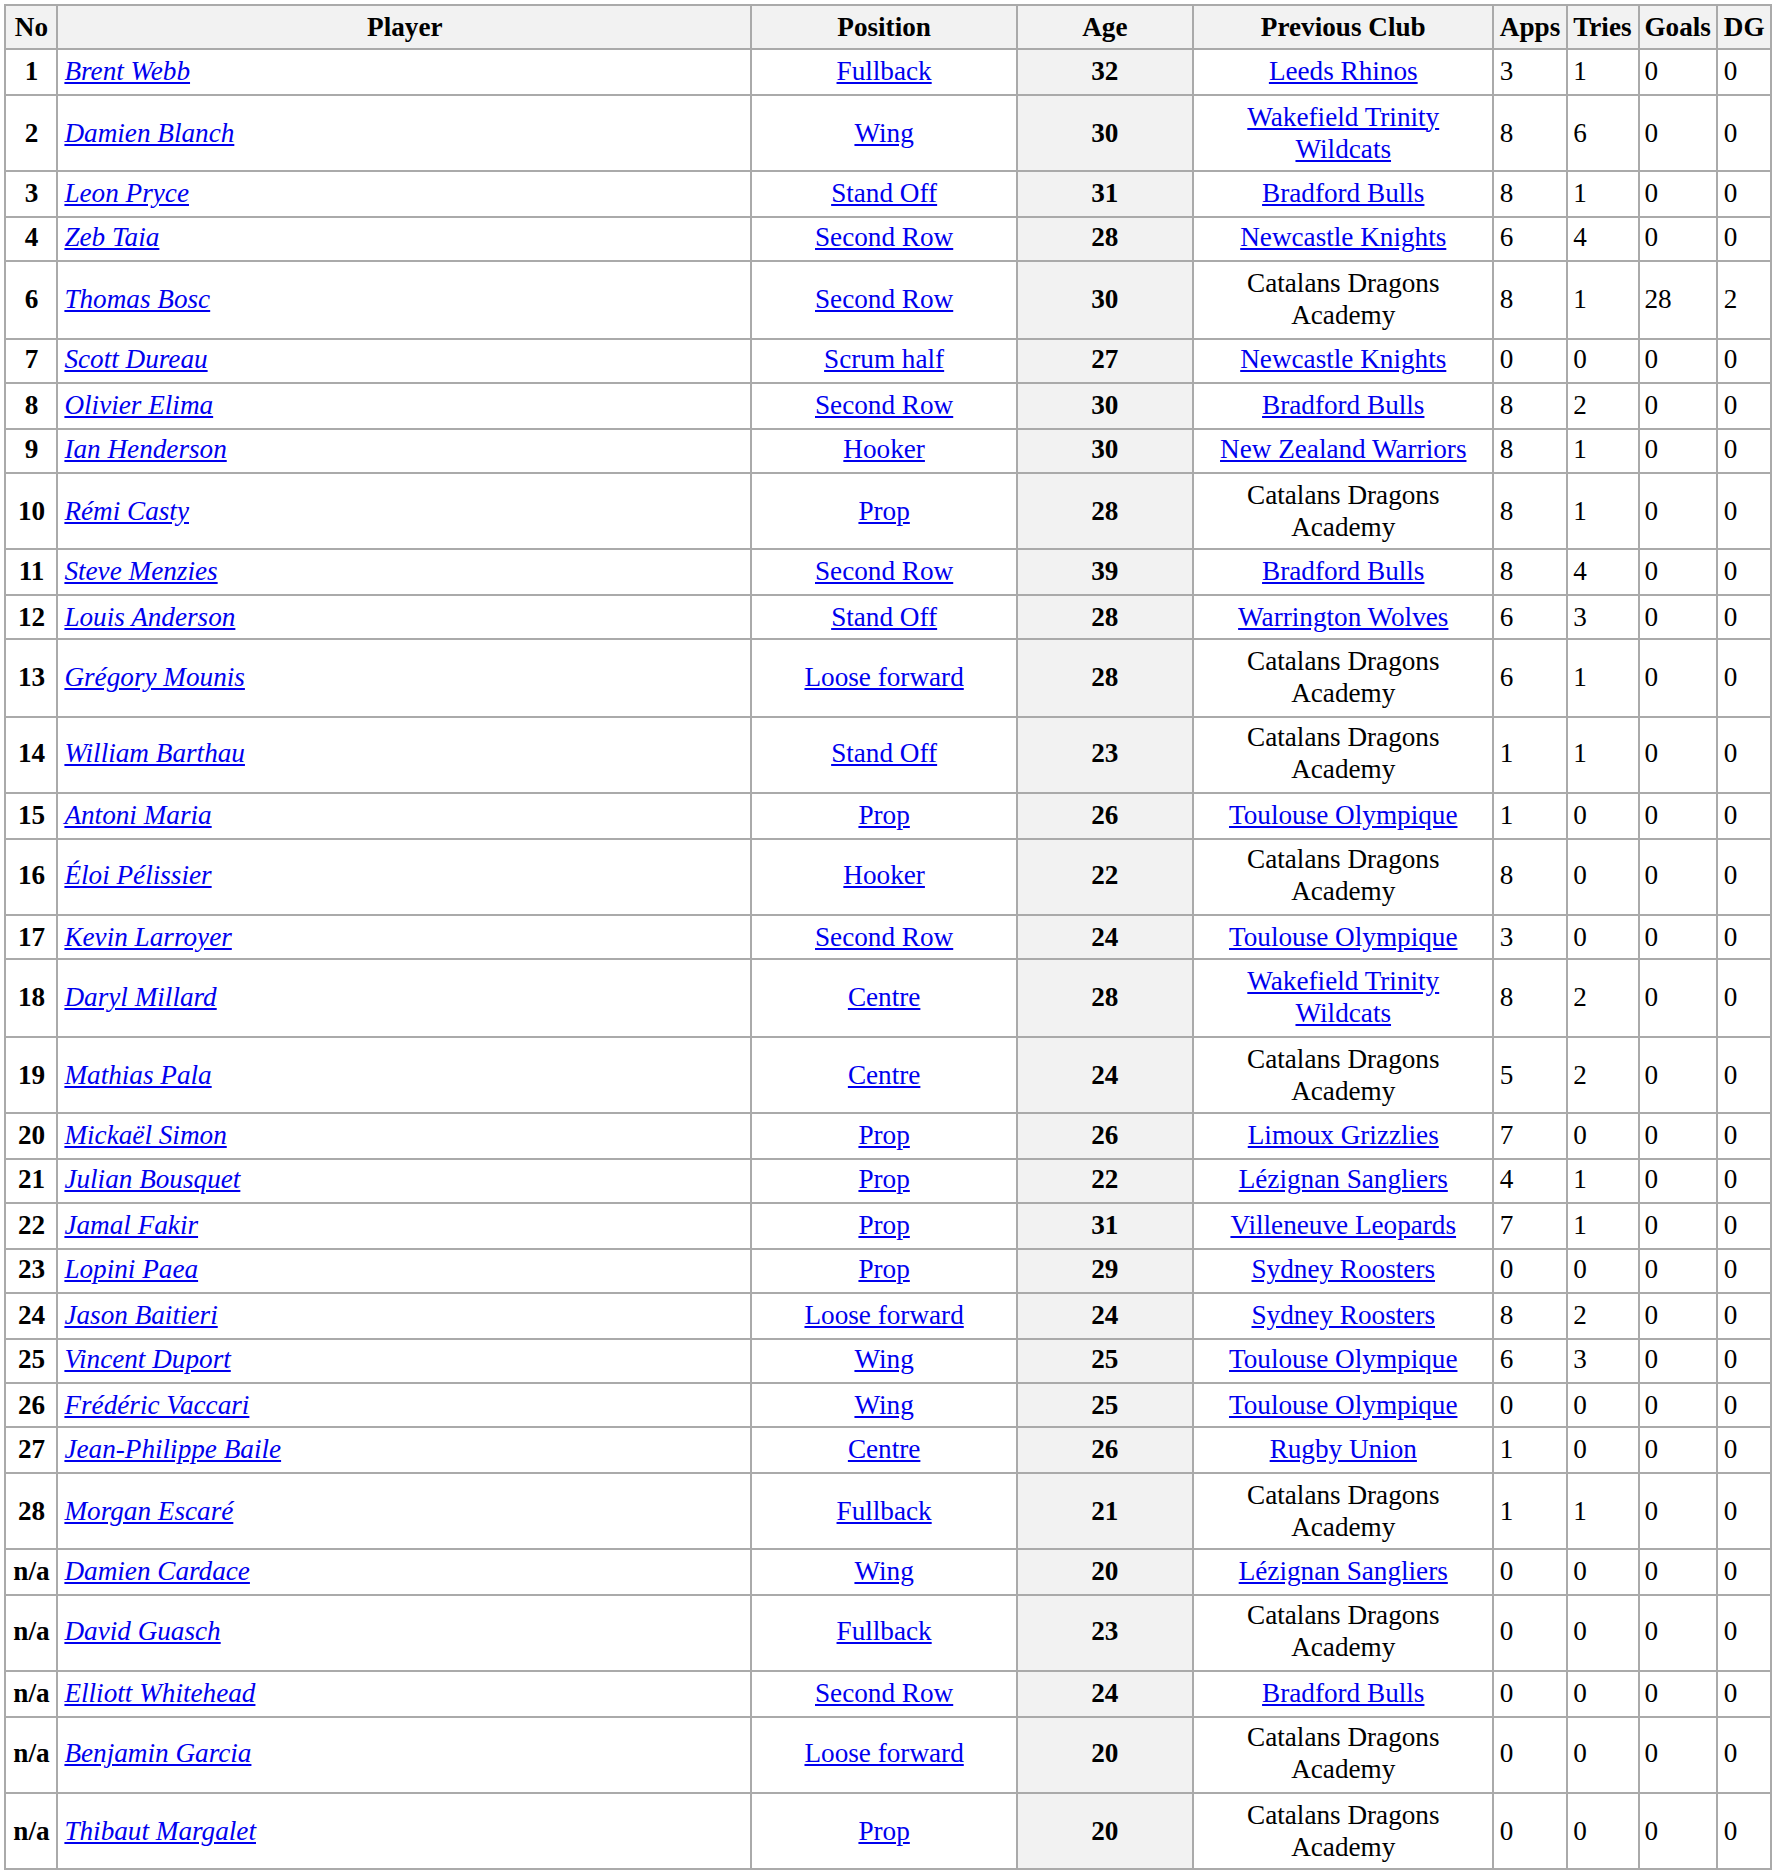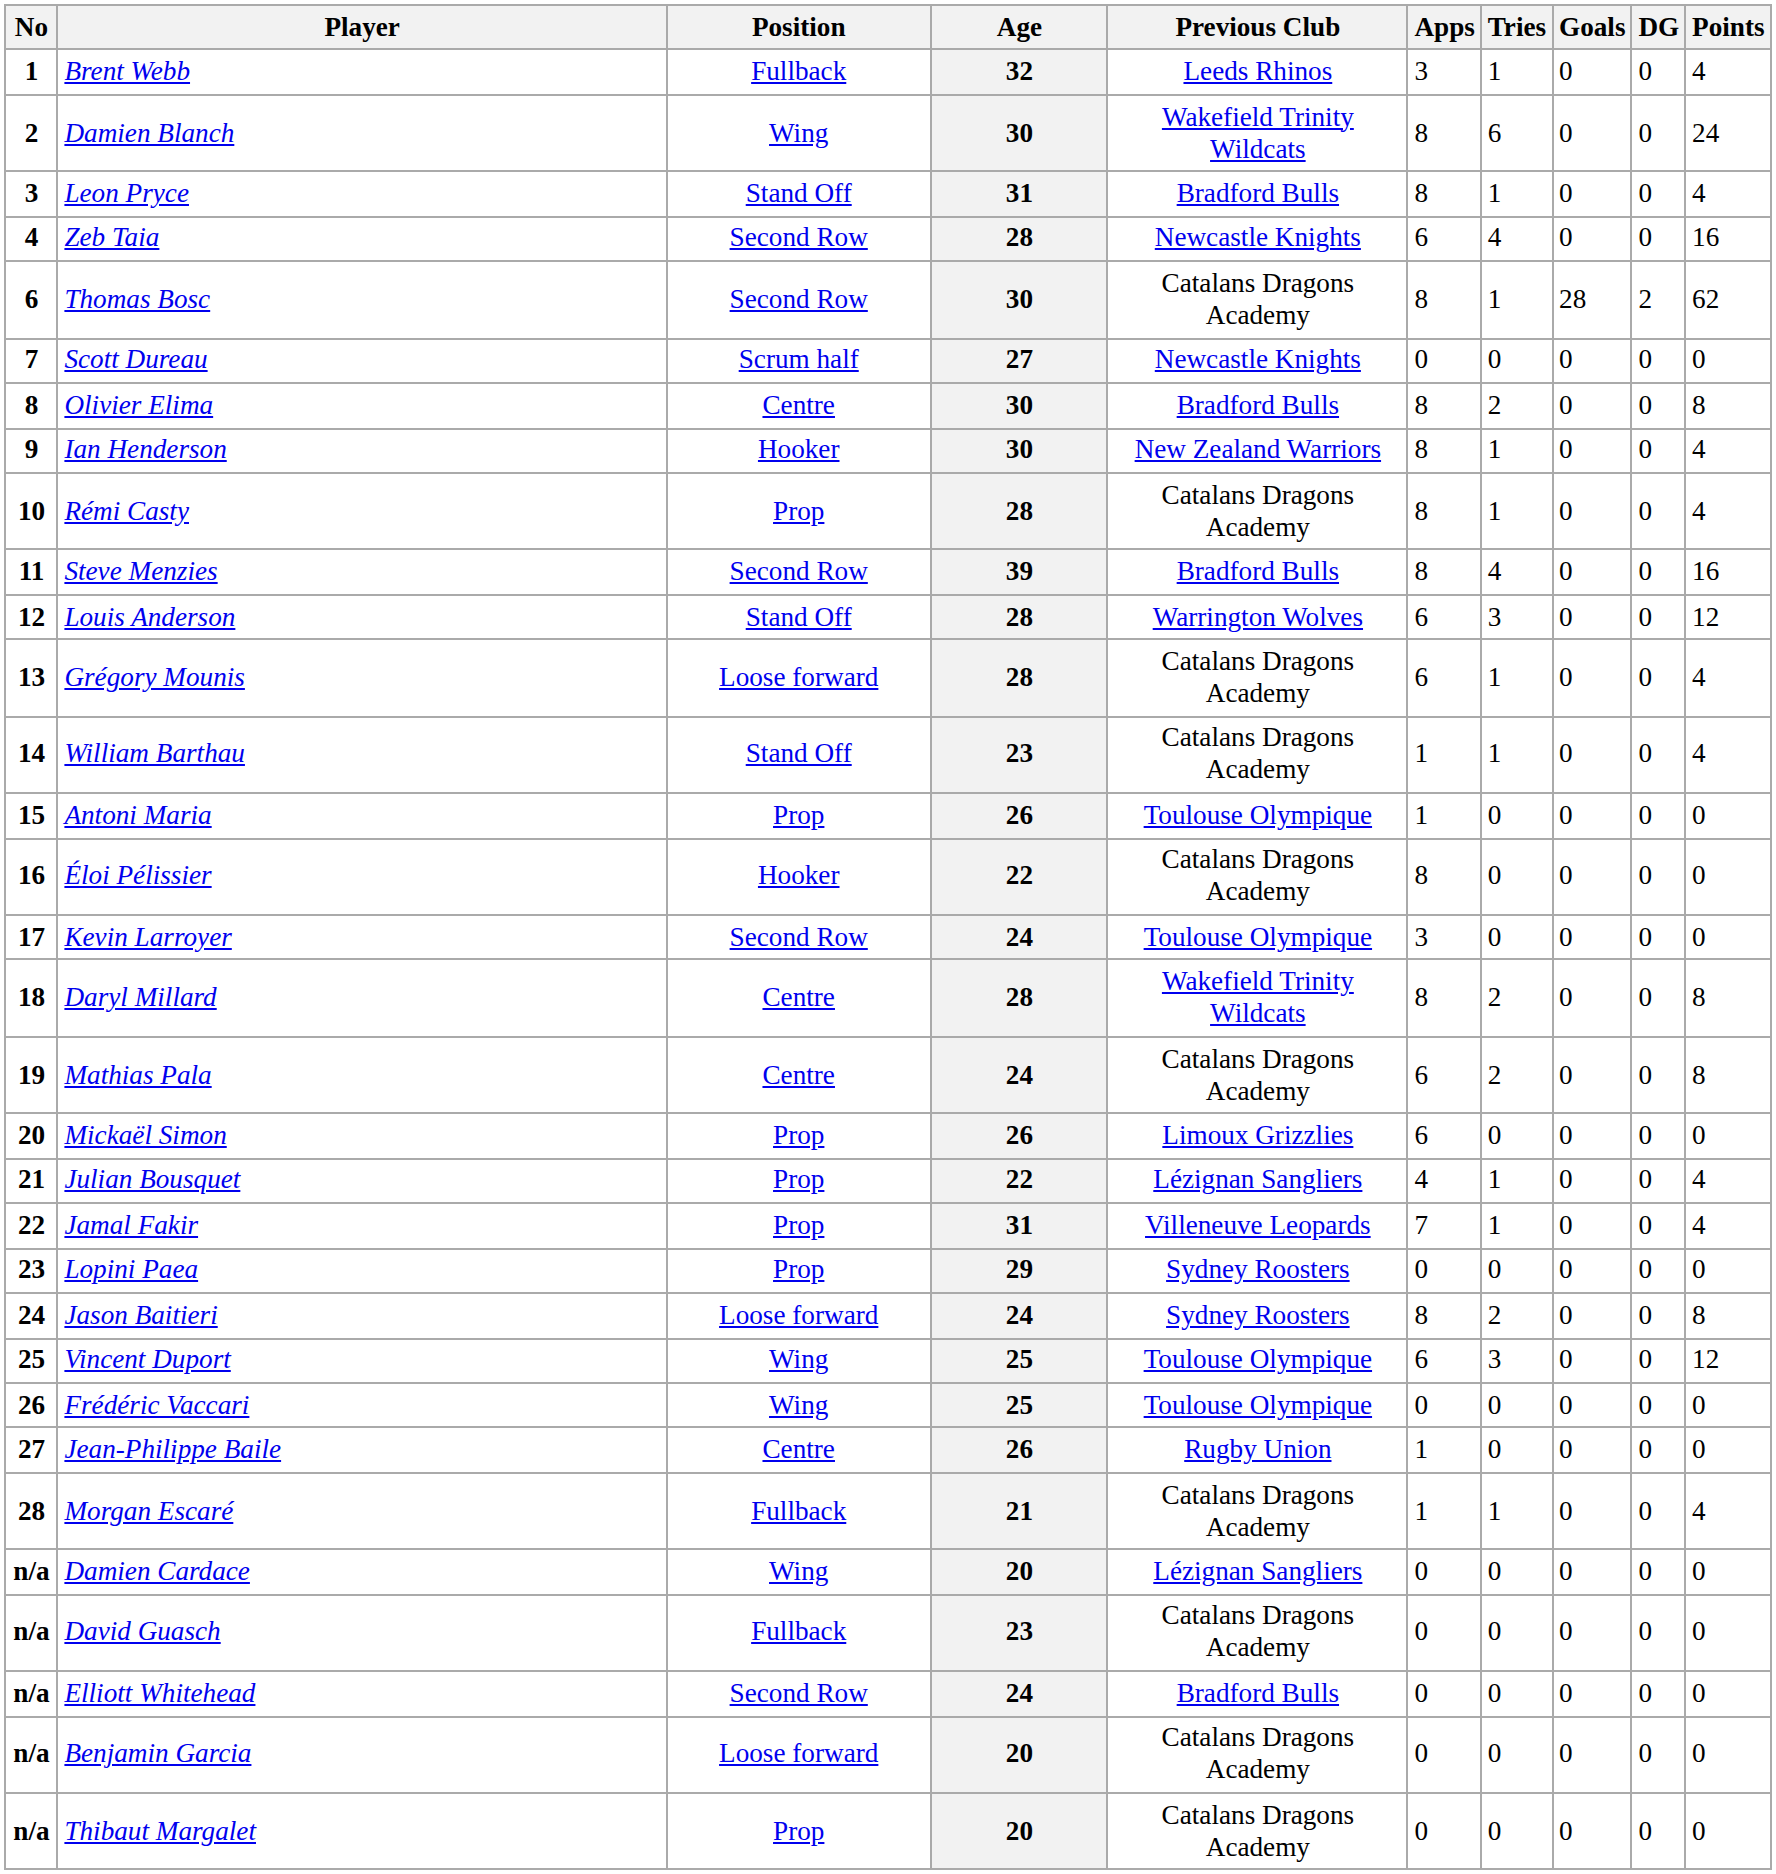+ column: Points | 4 | 24 | 4 | 16 | 62 | 0 | 8 | 4 | 4 | 16 | 12 | 4 | 4 | 0 | 0 | 0 | 8 | 8 | 0 | 4 | 4 | 0 | 8 | 12 | 0 | 0 | 4 | 0 | 0 | 0 | 0 | 0
Olivier Elima | Position: Second Row -> Centre
Mathias Pala | Apps: 5 -> 6
Mickaël Simon | Apps: 7 -> 6
